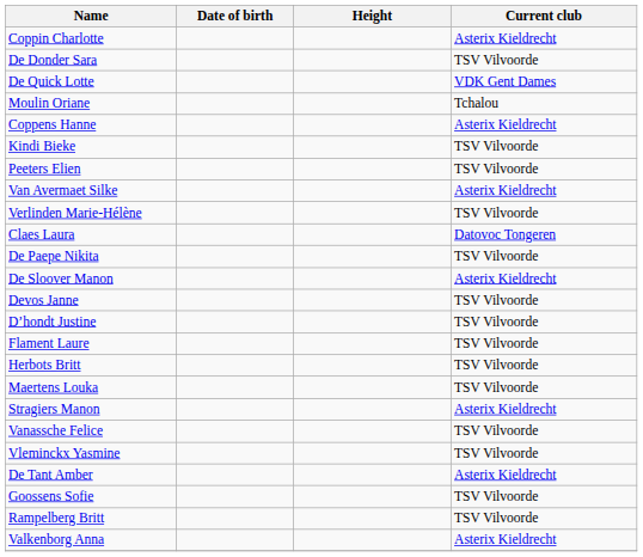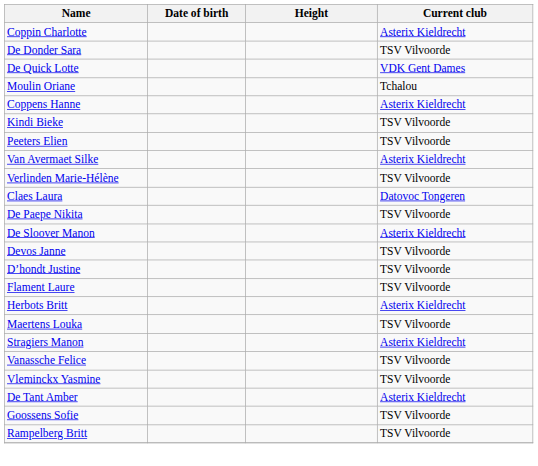Herbots Britt | Current club: TSV Vilvoorde -> Asterix Kieldrecht
- row: Valkenborg Anna | Asterix Kieldrecht
